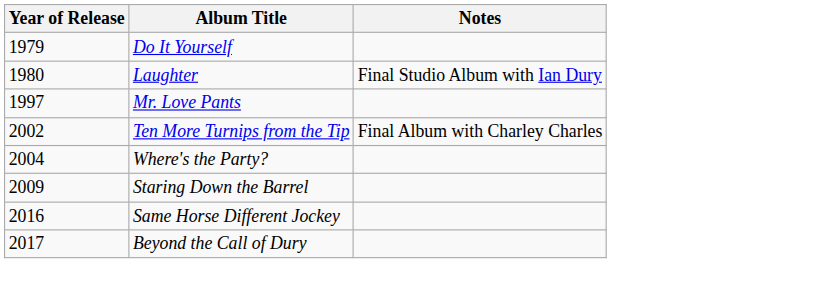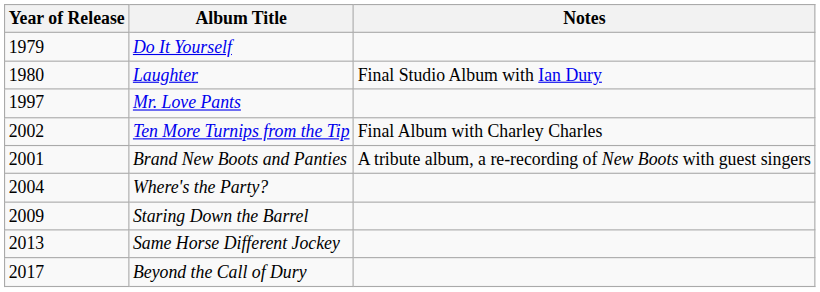+ row: 2001 | Brand New Boots and Panties | A tribute album, a re-recording of New Boots with guest singers
Same Horse Different Jockey | Year of Release: 2016 -> 2013
